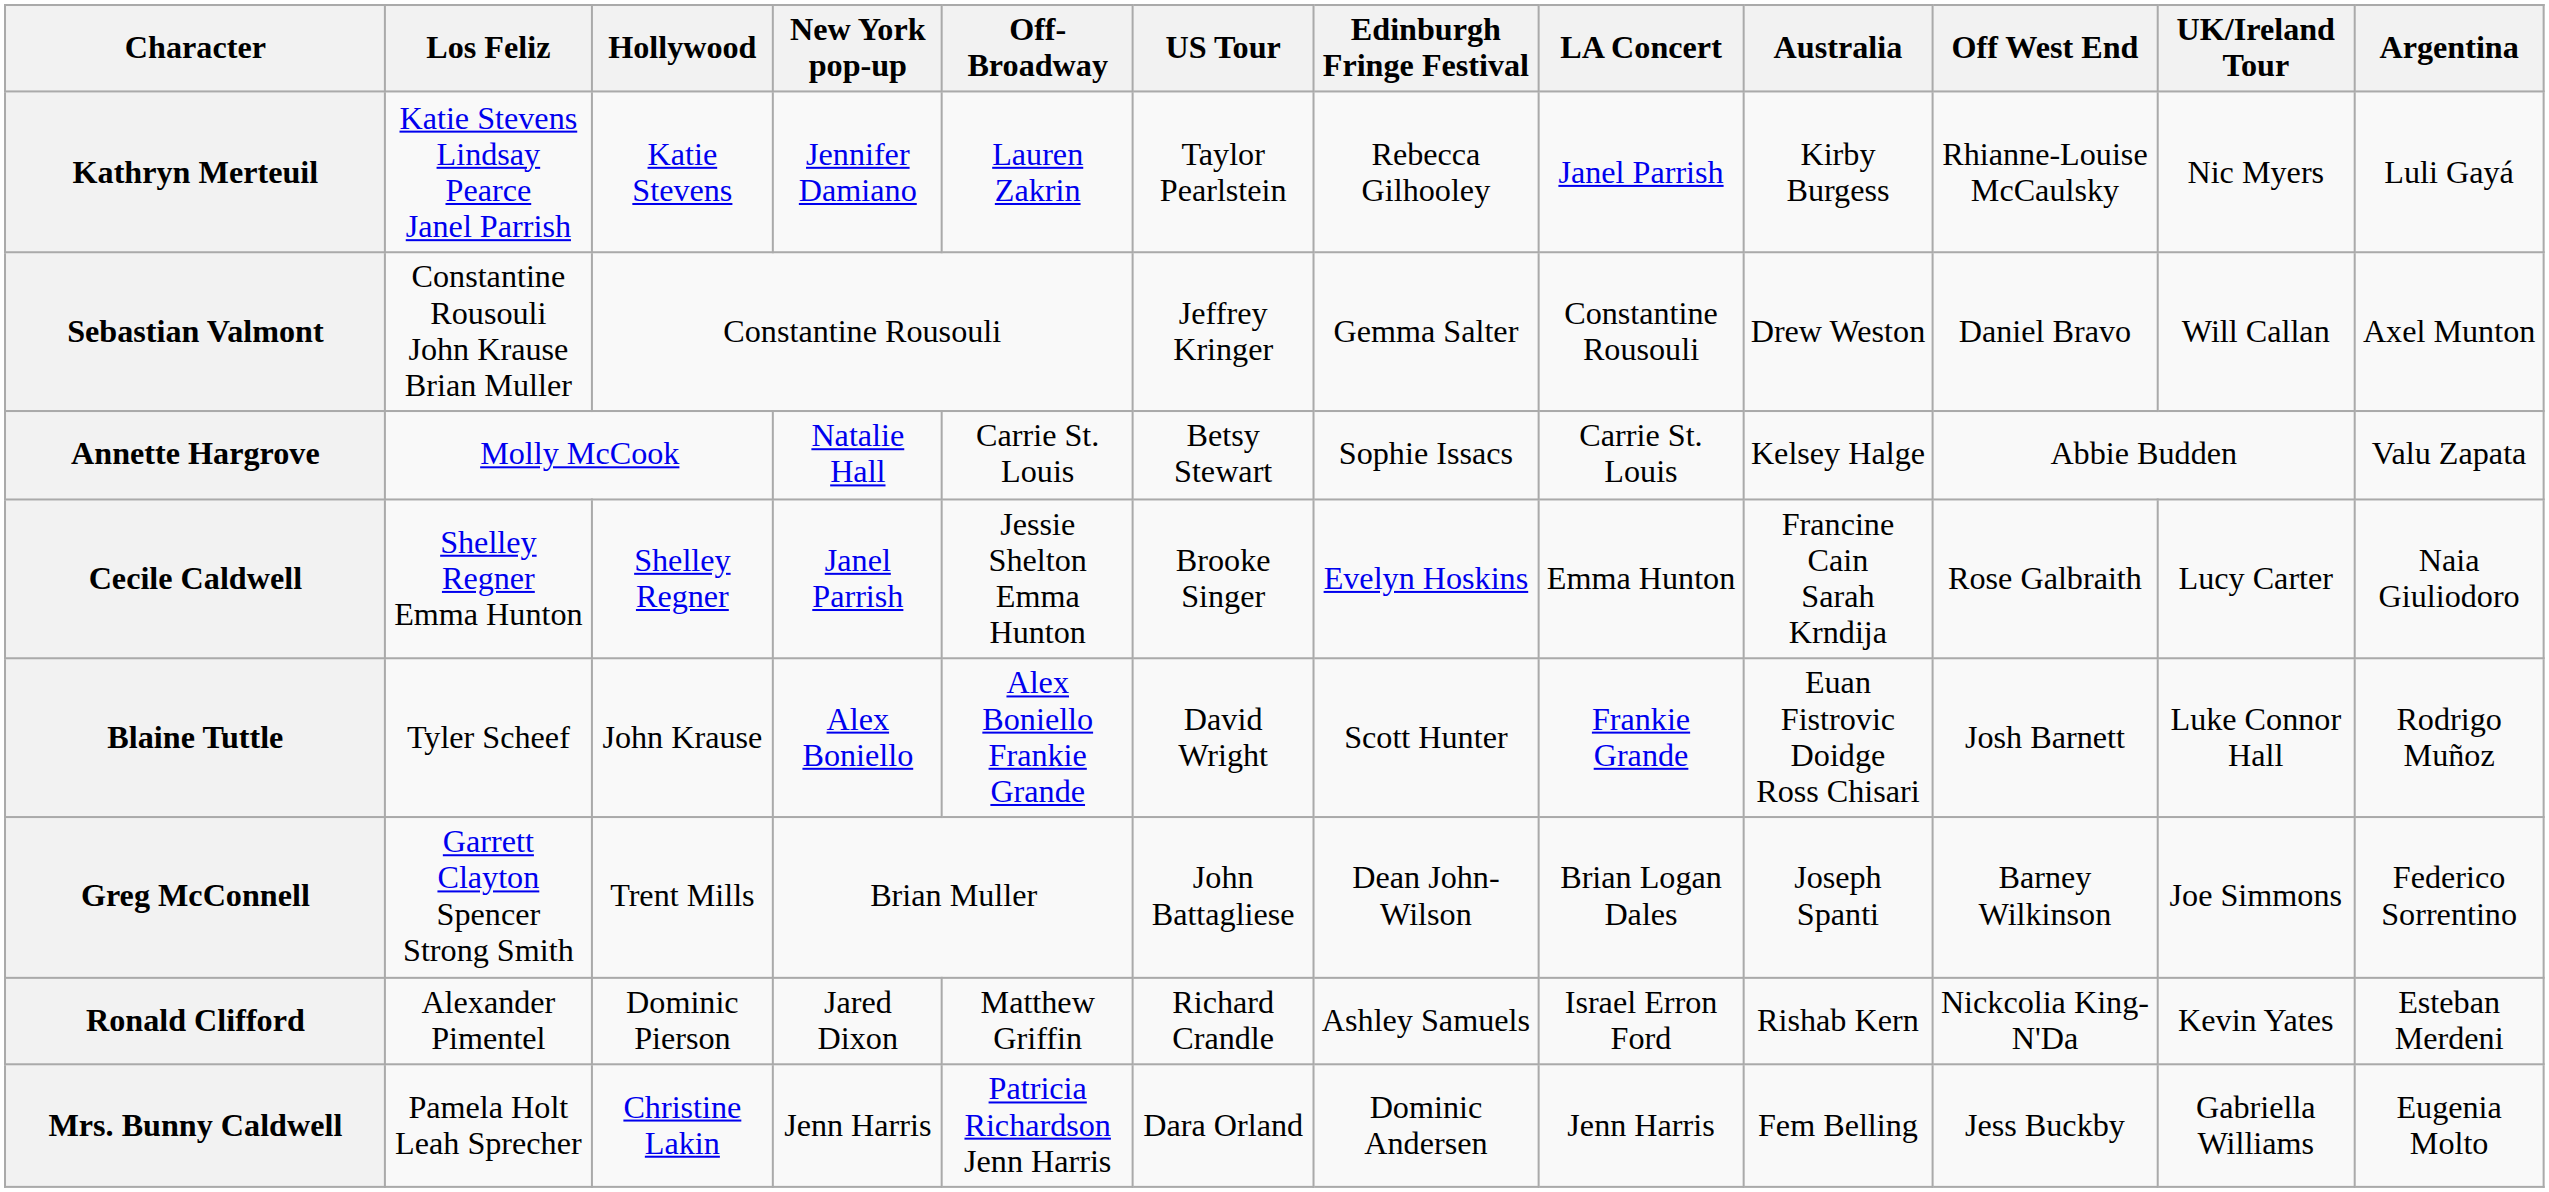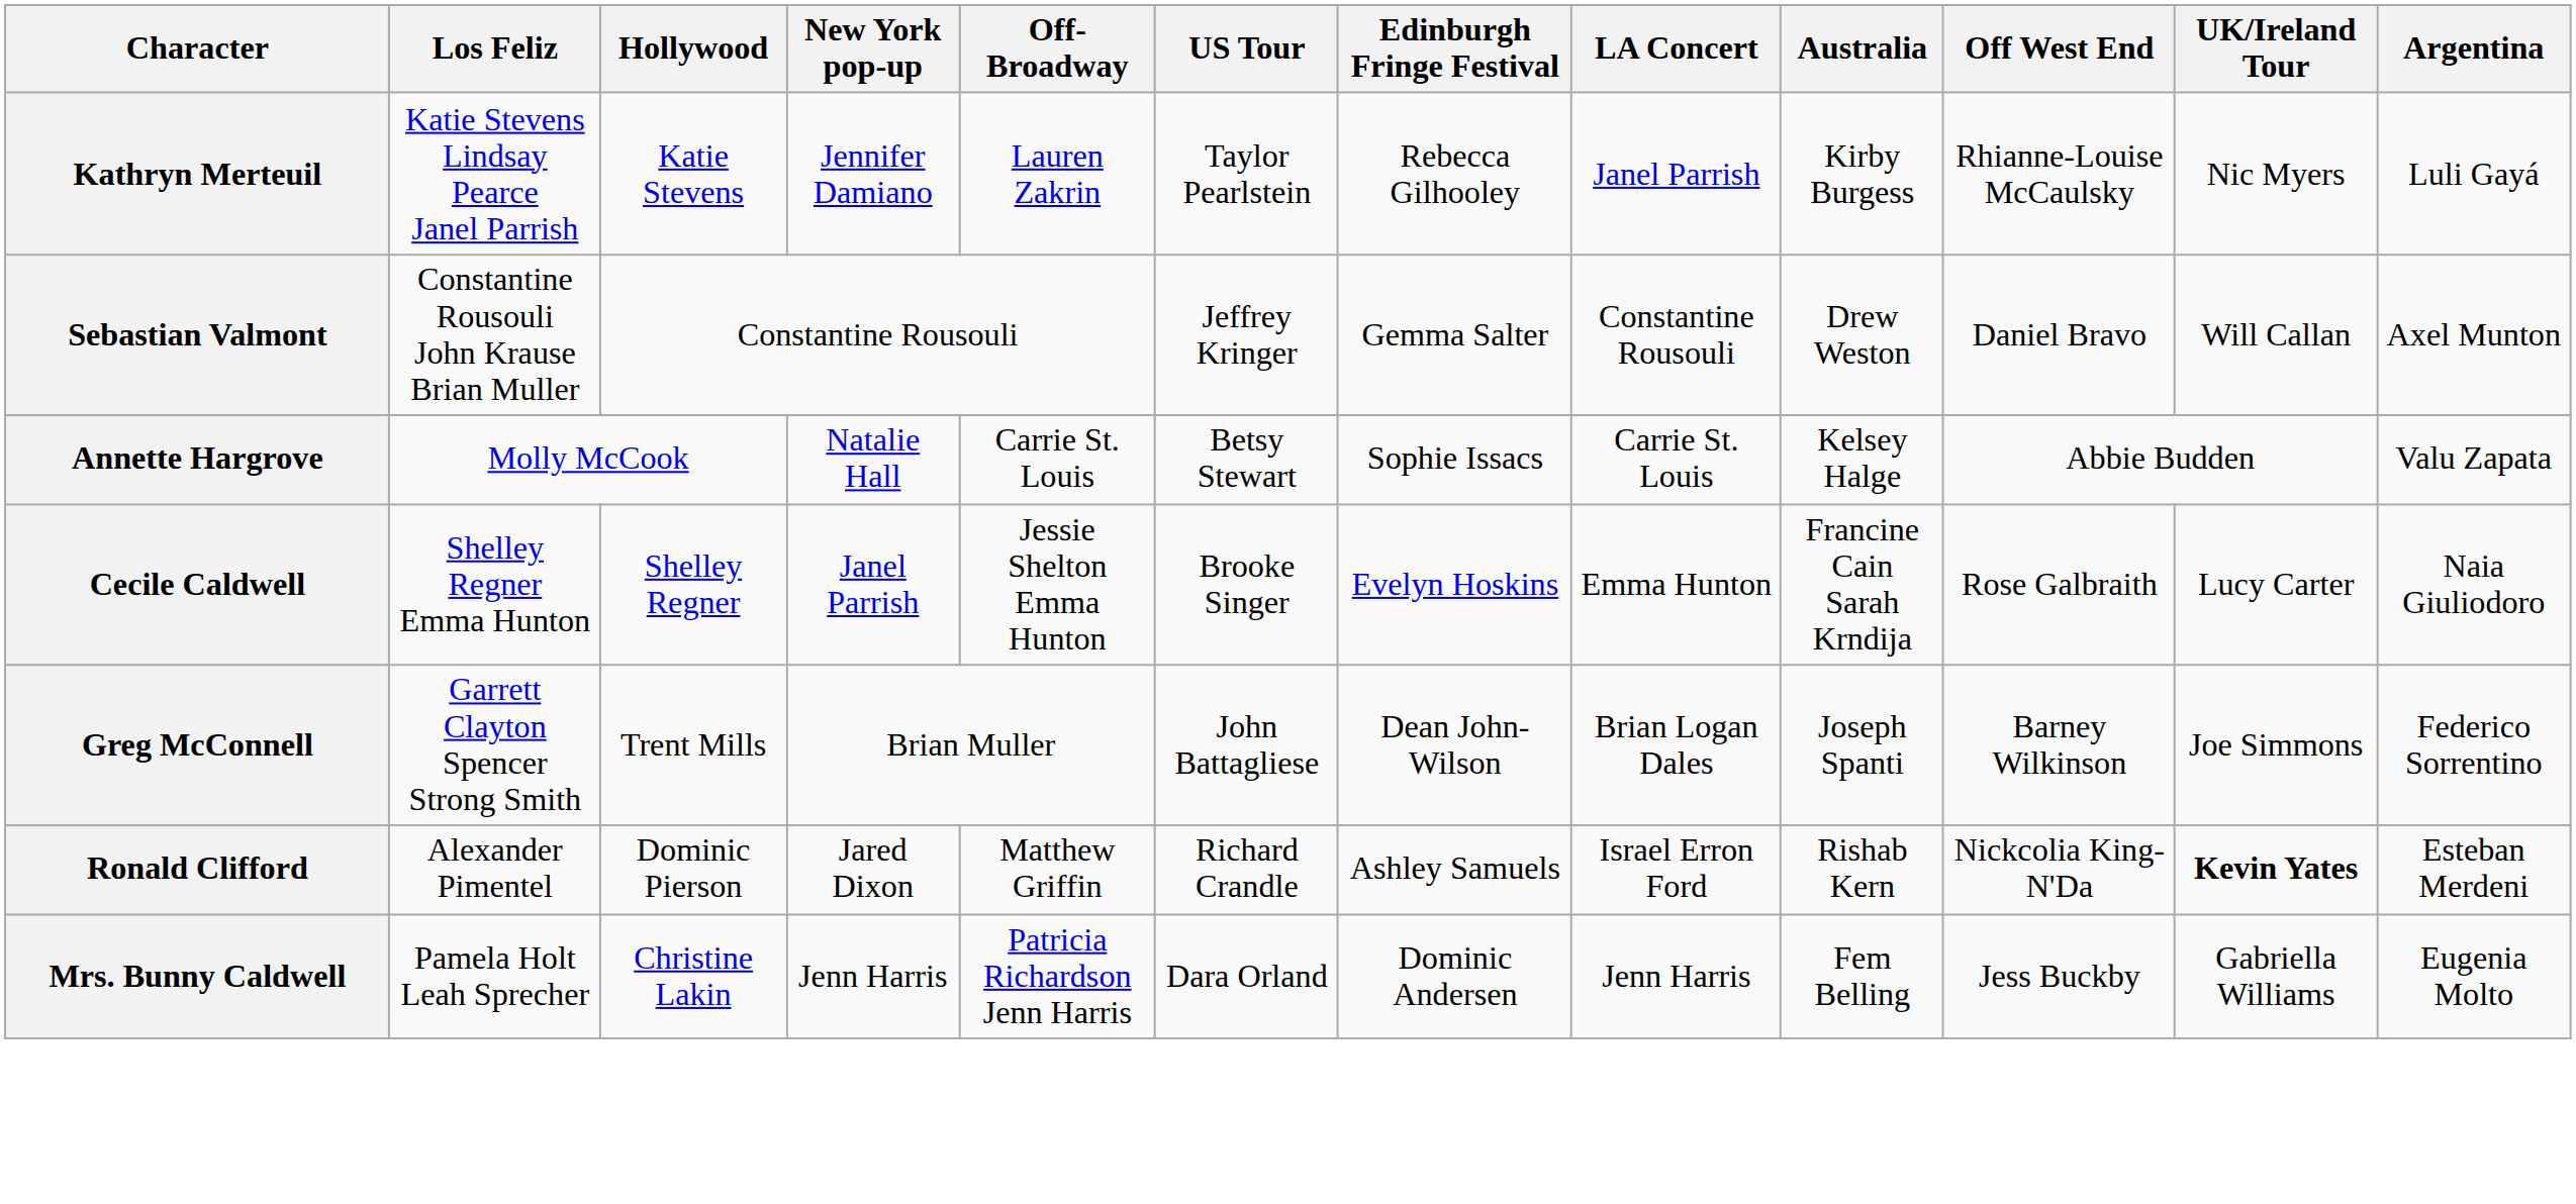- row: Blaine Tuttle | Tyler Scheef | John Krause | Alex Boniello | Alex Boniello Frankie Grande | David Wright | Scott Hunter | Frankie Grande | Euan Fistrovic Doidge Ross Chisari | Josh Barnett | Luke Connor Hall | Rodrigo Muñoz
Ronald Clifford | UK/Ireland Tour: normal -> bold
